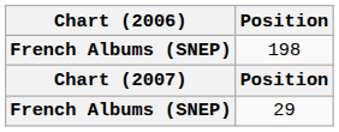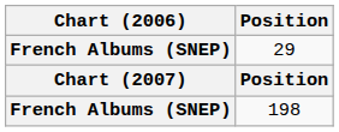rows swapped: 198 <-> 29
